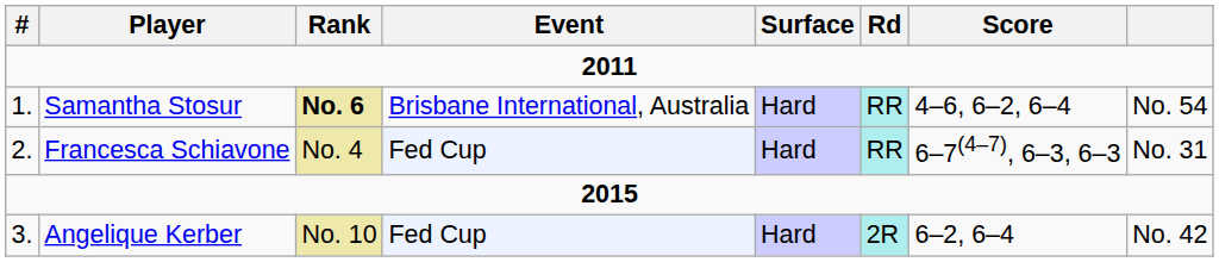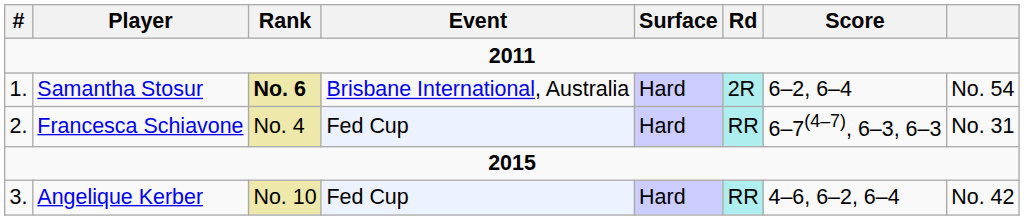Samantha Stosur | Rd: RR -> 2R
Samantha Stosur | Score: 4–6, 6–2, 6–4 -> 6–2, 6–4
Angelique Kerber | Rd: 2R -> RR
Angelique Kerber | Score: 6–2, 6–4 -> 4–6, 6–2, 6–4
